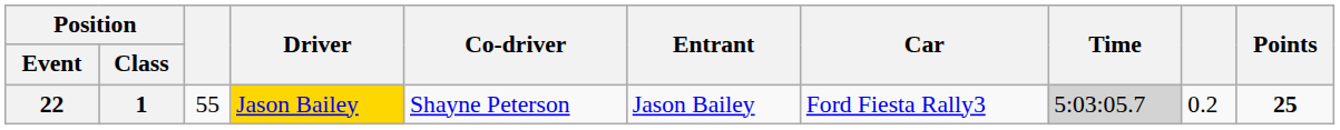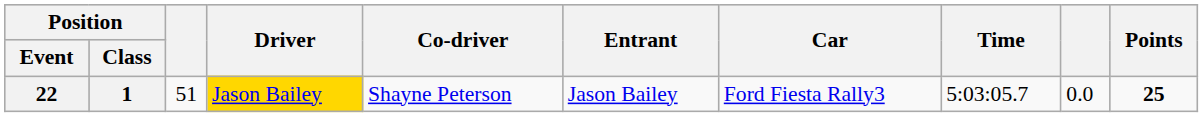22 | column 3: 55 -> 51
22 | Time: lightgrey background -> no background
22 | column 9: 0.2 -> 0.0
